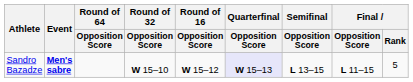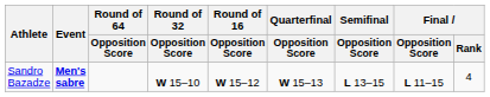Sandro Bazadze | Quarterfinal / Opposition Score: lavender background -> no background
Sandro Bazadze | Final / Rank: 5 -> 4
